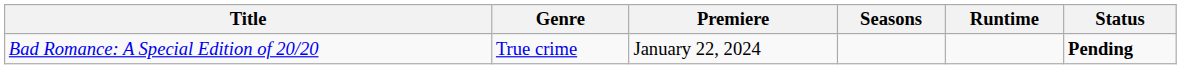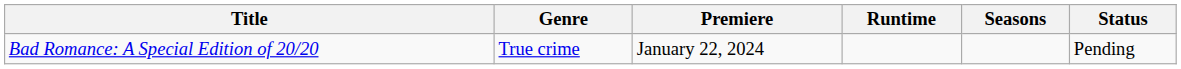columns swapped: Seasons <-> Runtime
Bad Romance: A Special Edition of 20/20 | Status: bold -> normal
